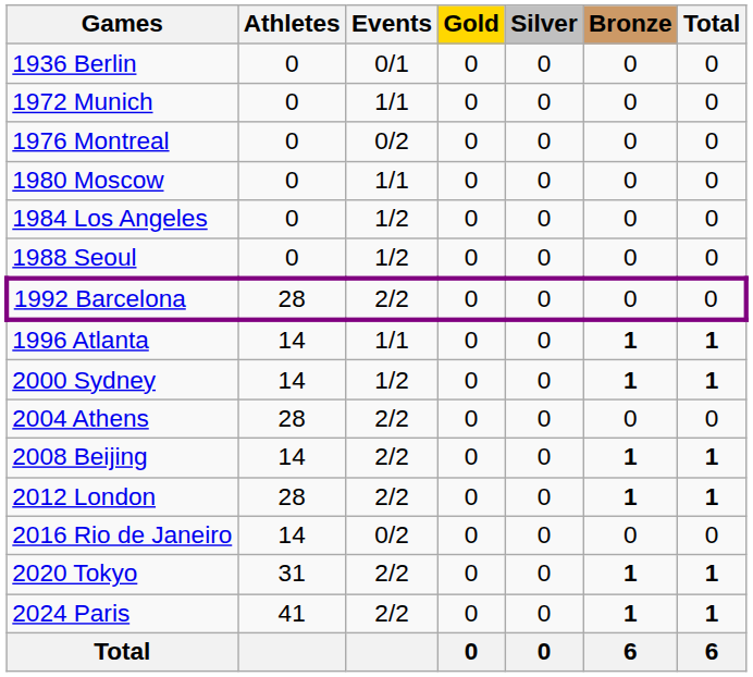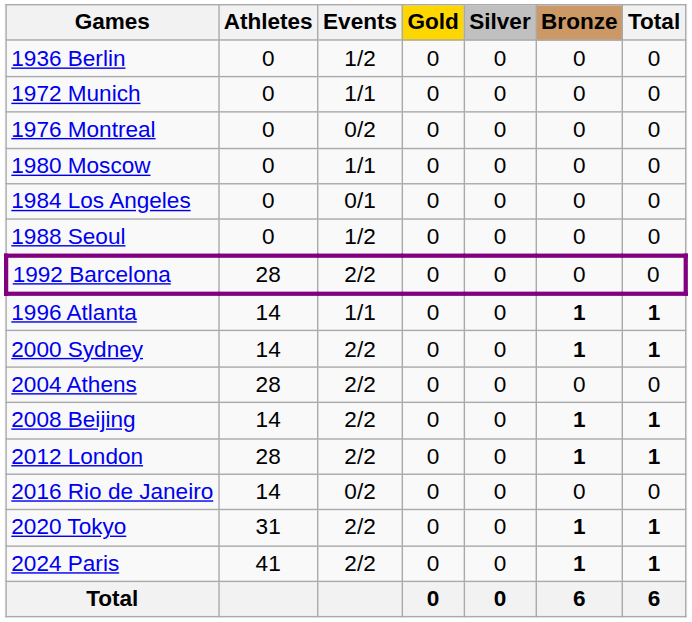1936 Berlin | Events: 0/1 -> 1/2
1984 Los Angeles | Events: 1/2 -> 0/1
2000 Sydney | Events: 1/2 -> 2/2
